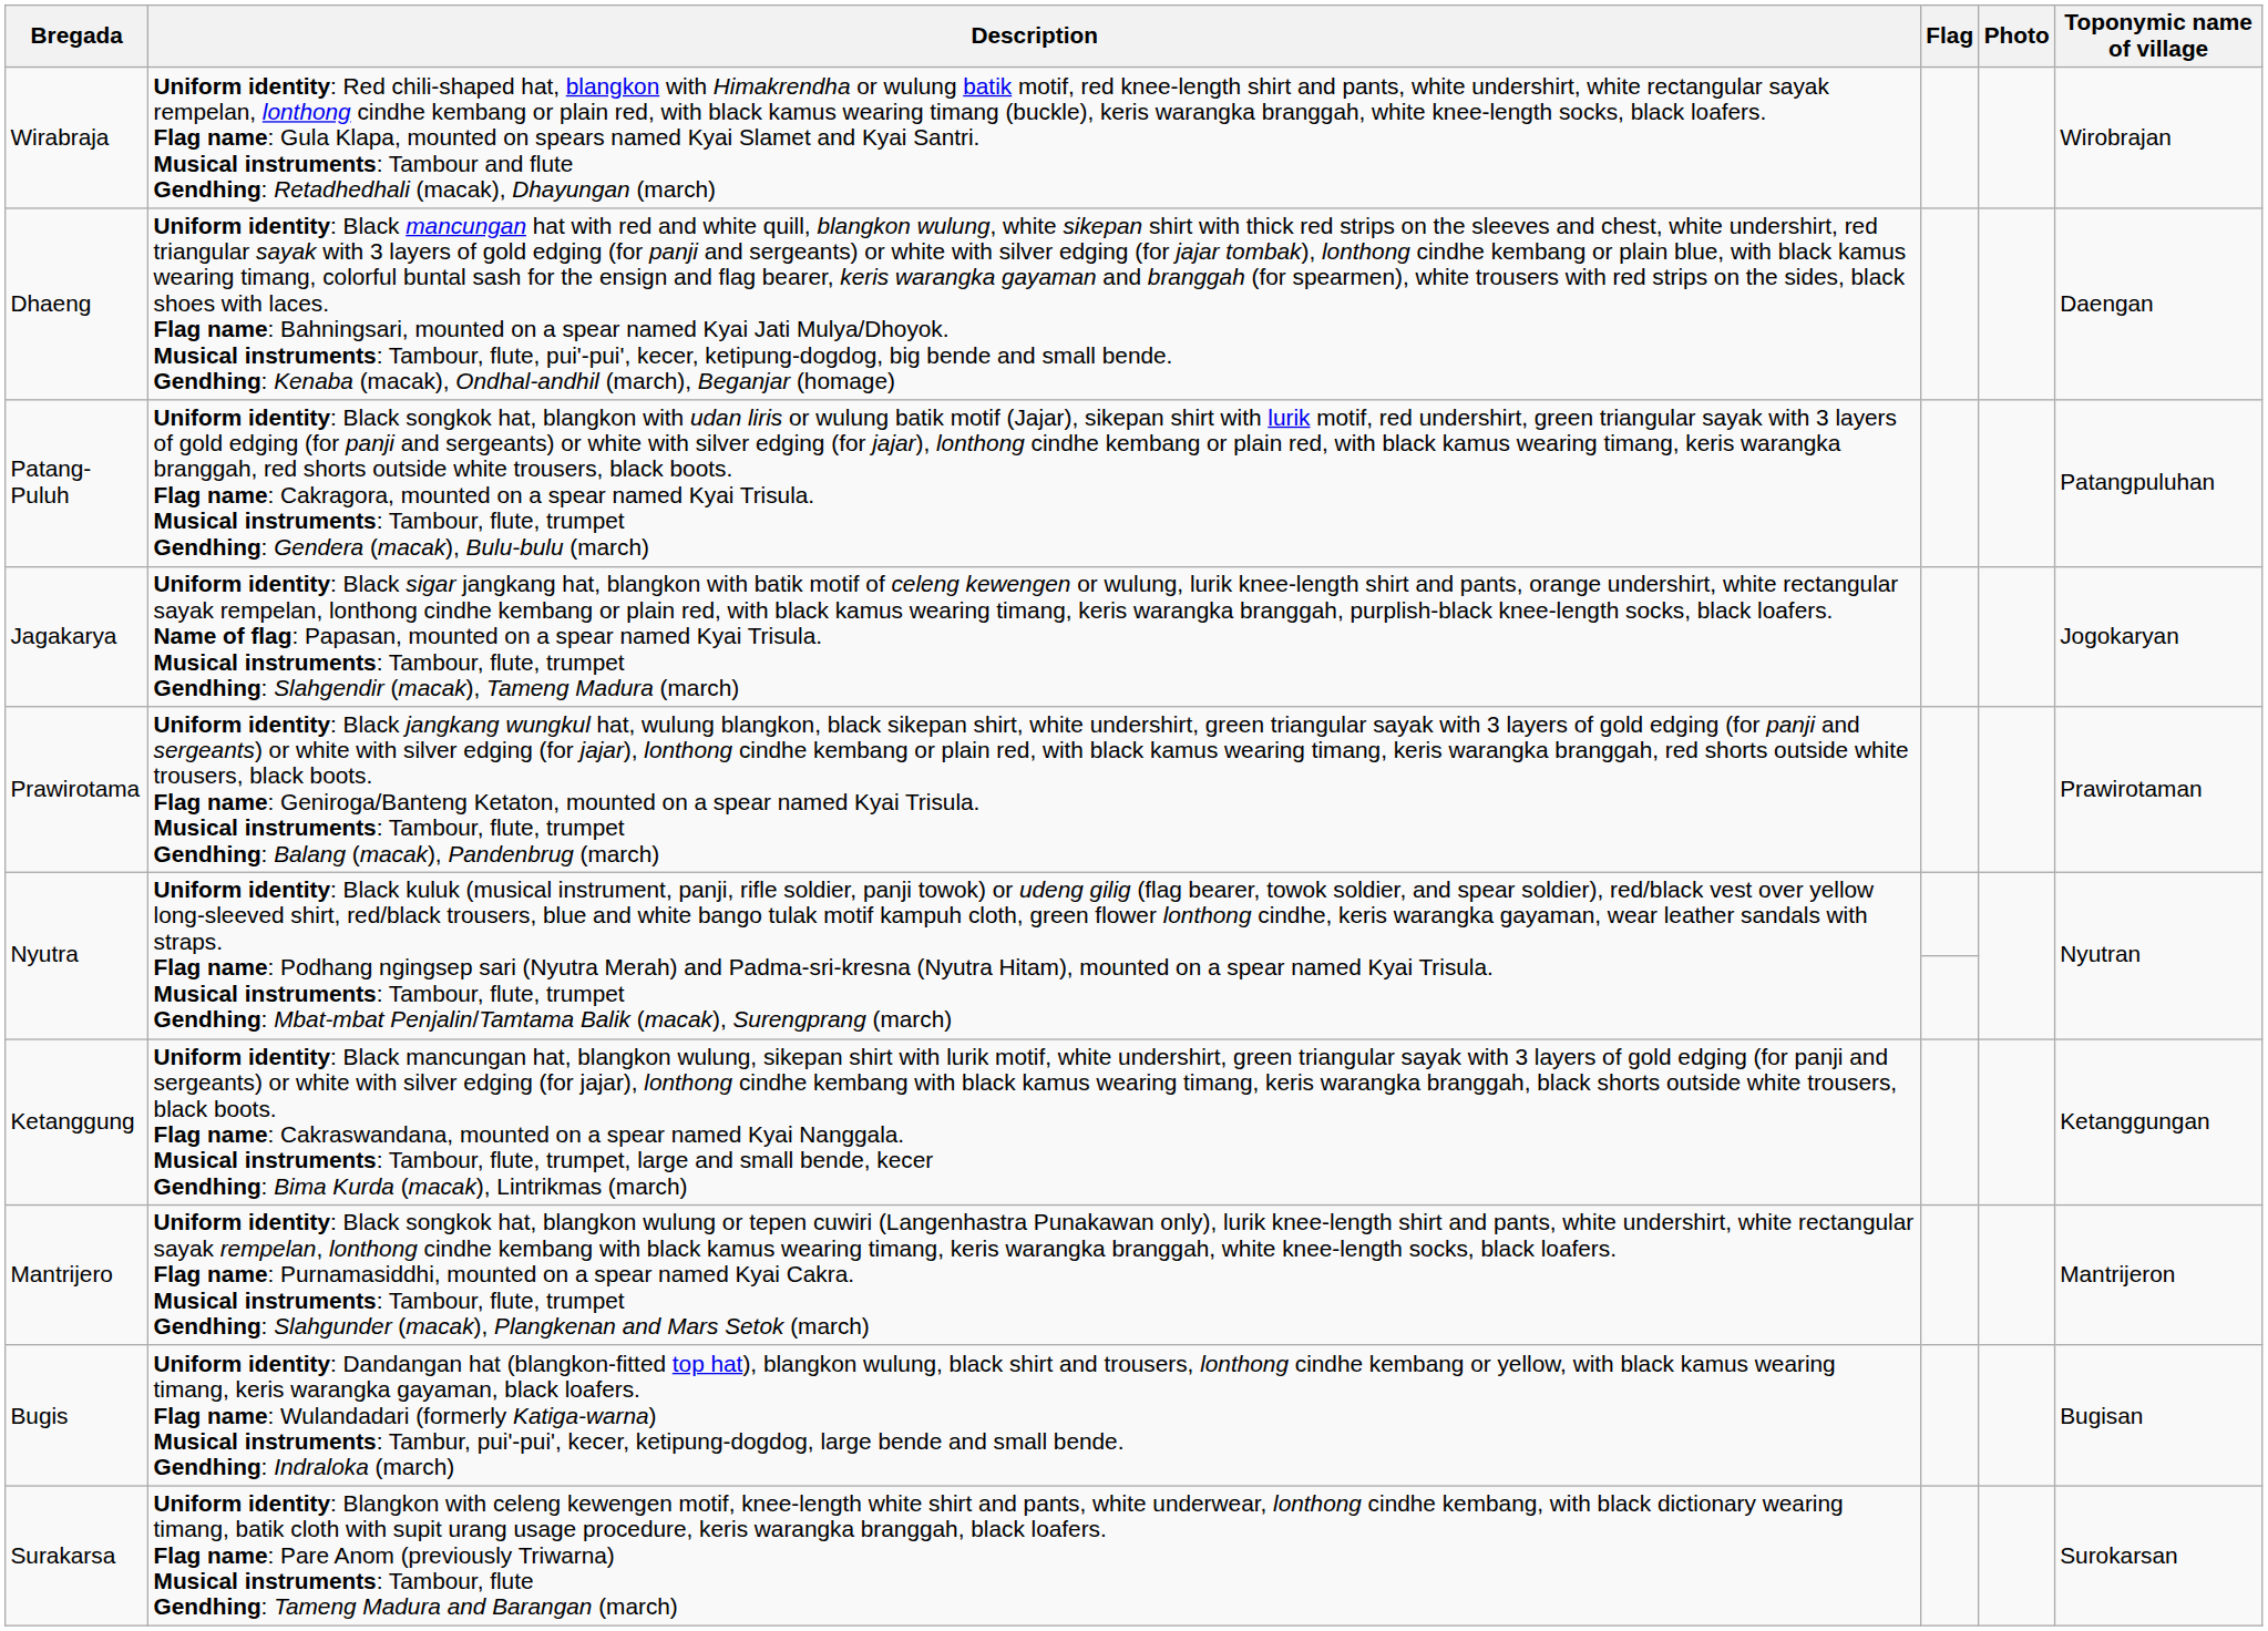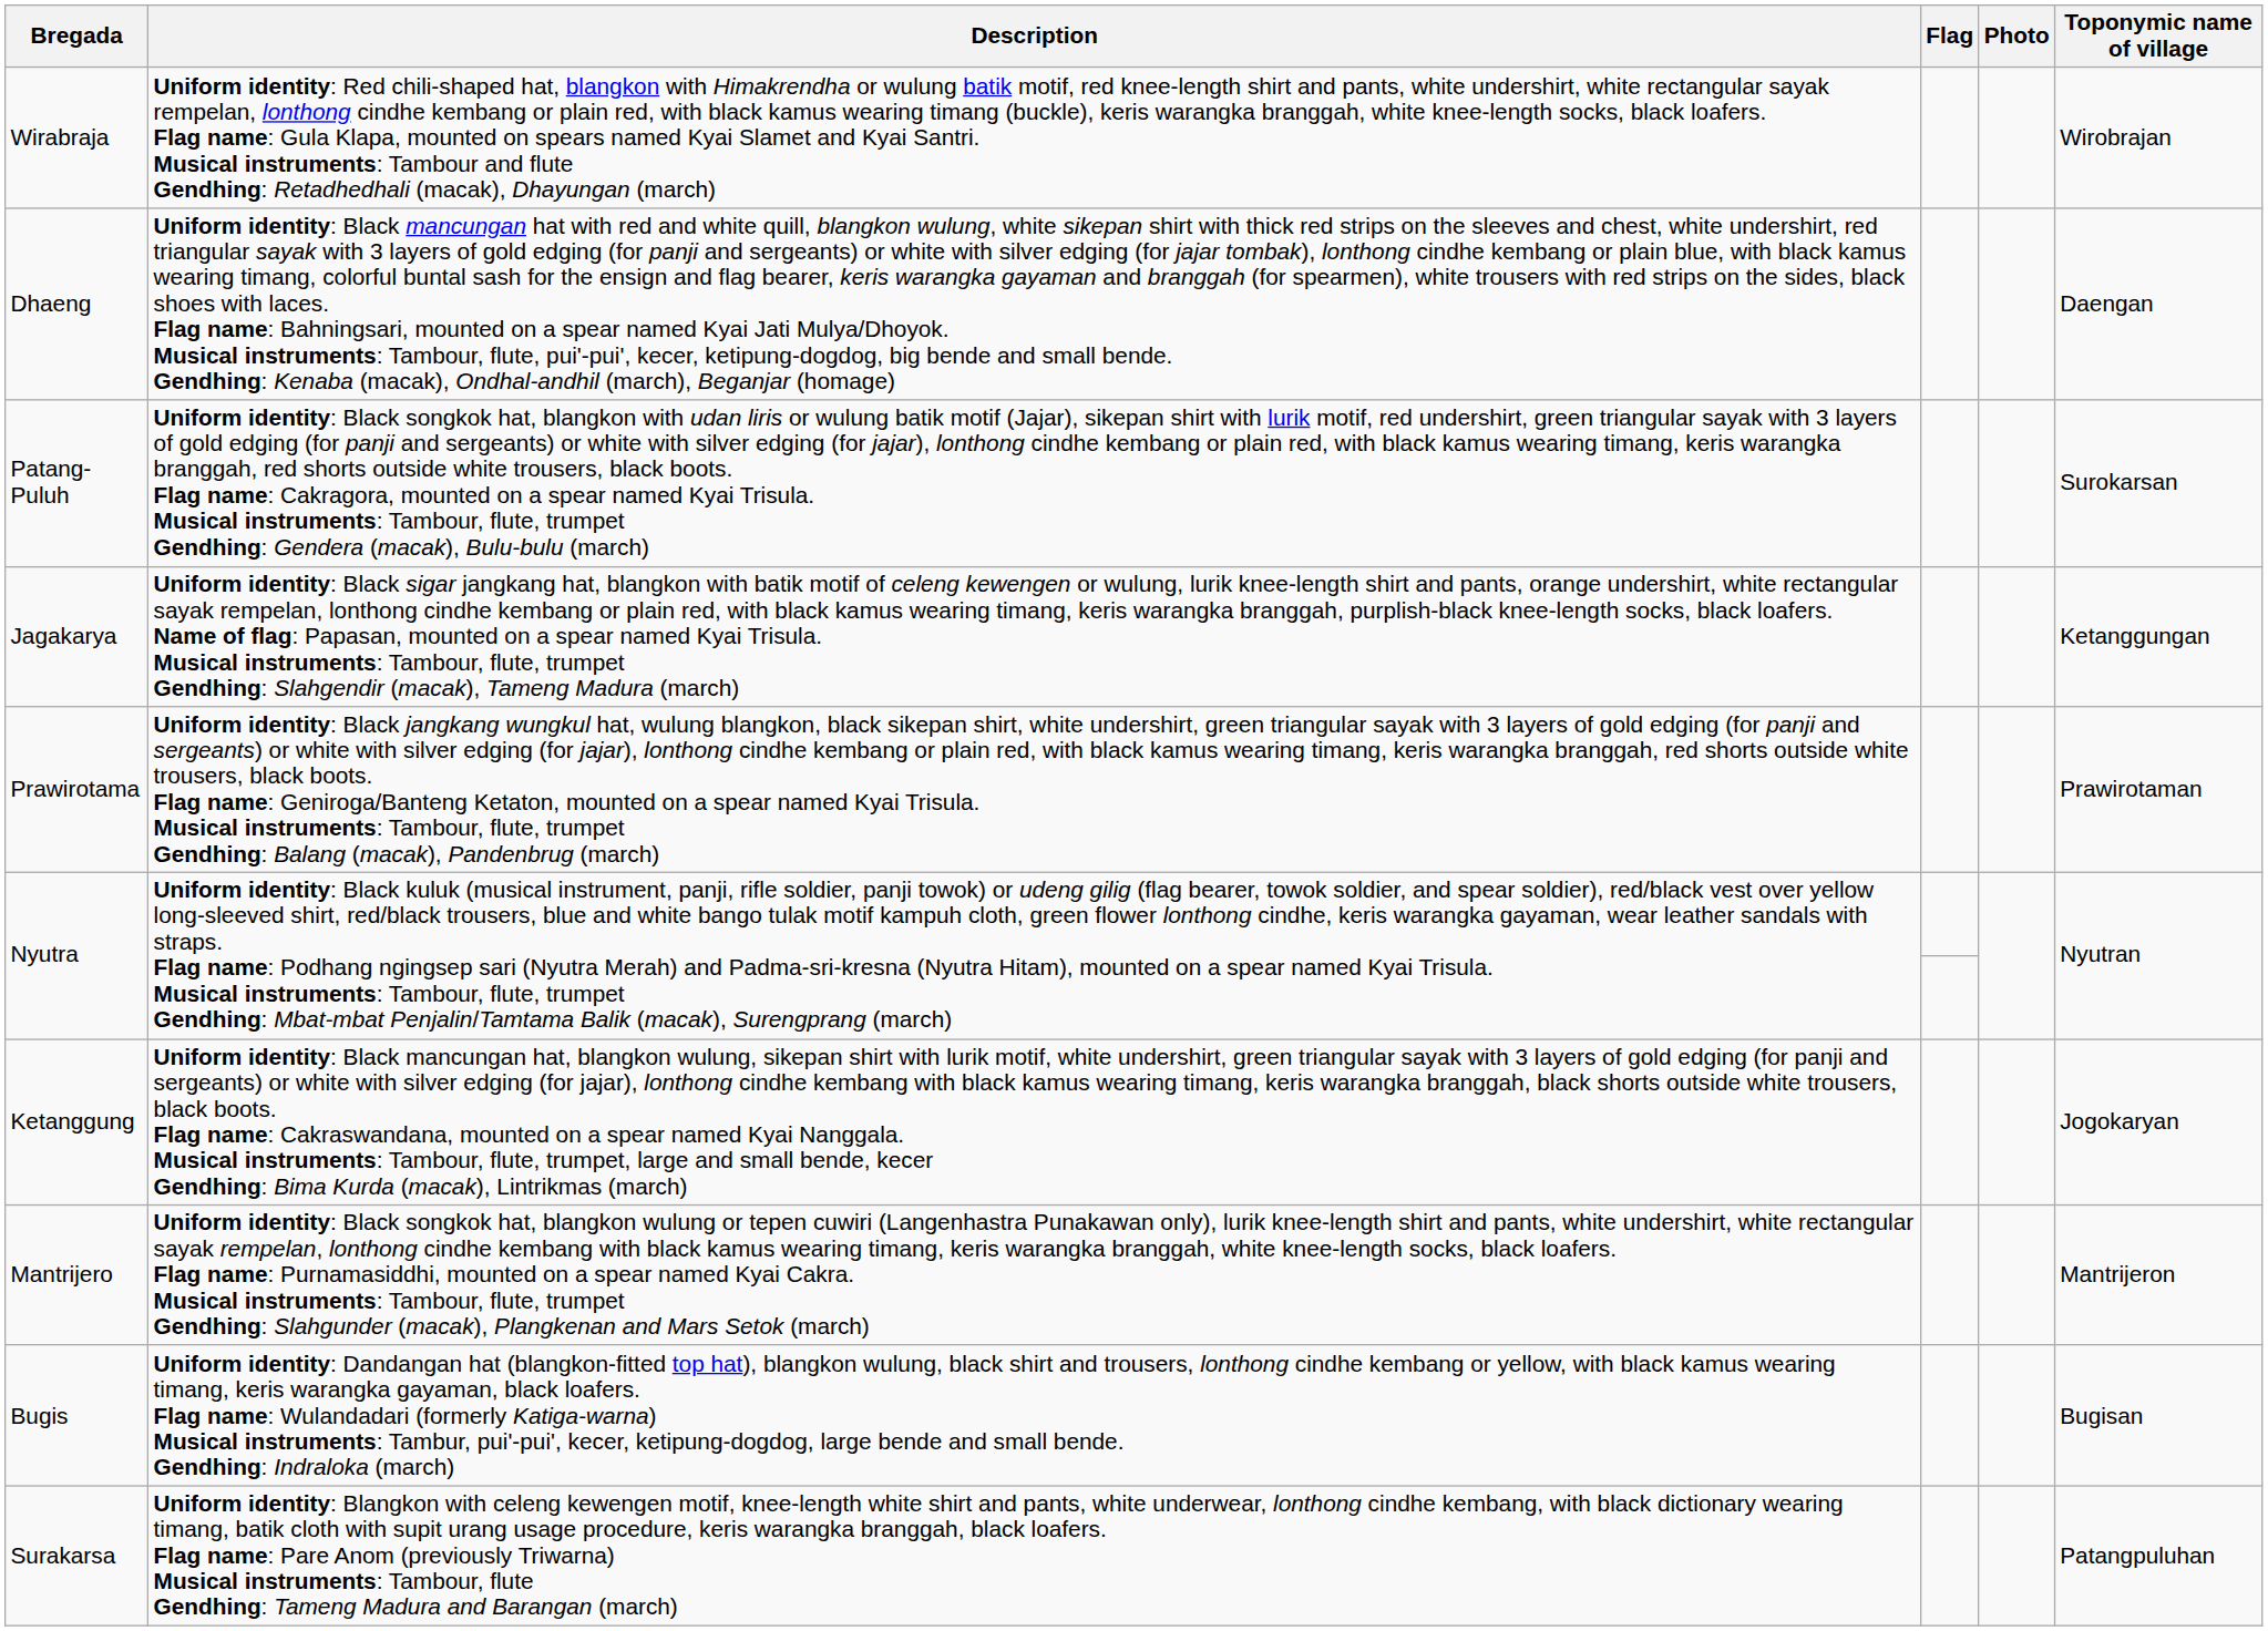Patang-Puluh | Toponymic name of village: Patangpuluhan -> Surokarsan
Jagakarya | Toponymic name of village: Jogokaryan -> Ketanggungan
Ketanggung | Toponymic name of village: Ketanggungan -> Jogokaryan
Surakarsa | Toponymic name of village: Surokarsan -> Patangpuluhan
